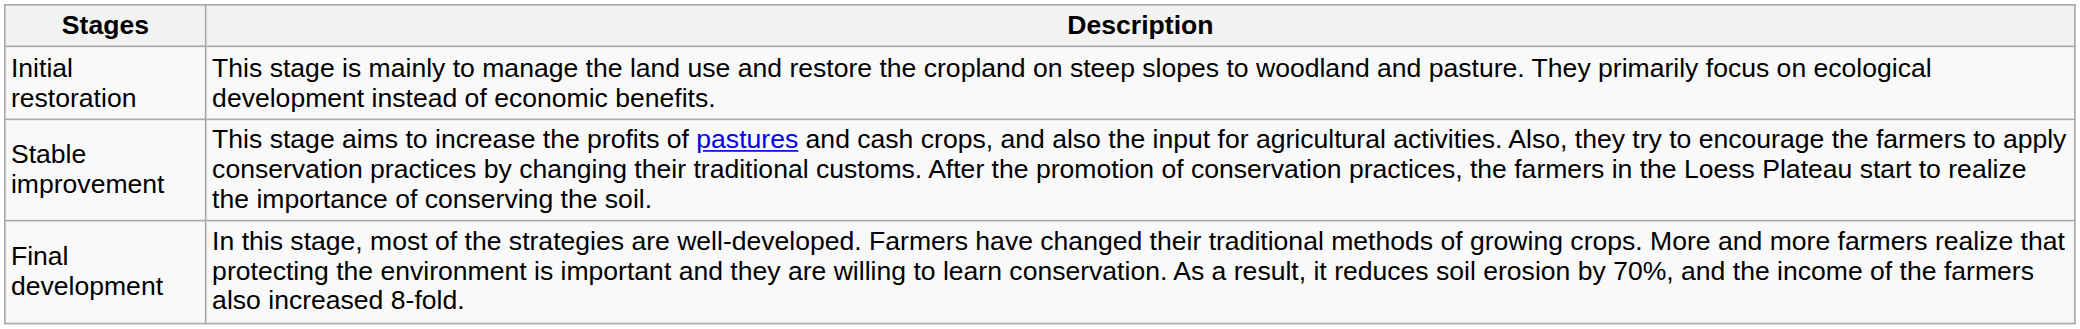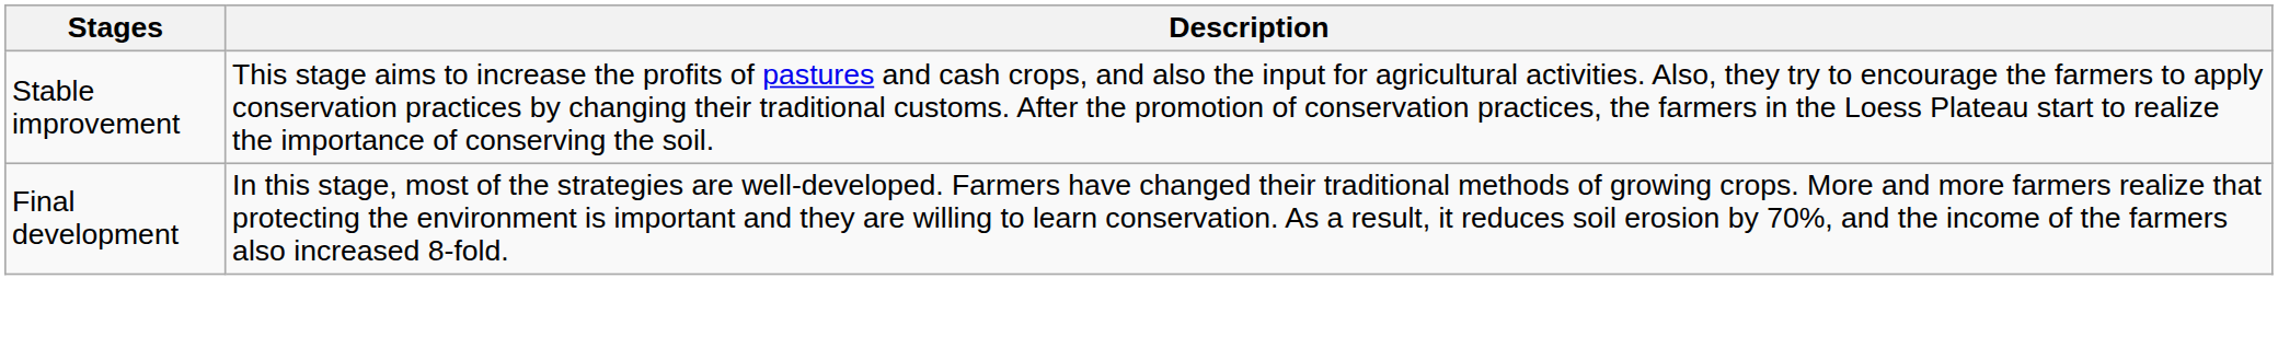- row: Initial restoration | This stage is mainly to manage the land use and restore the cropland on steep slopes to woodland and pasture. They primarily focus on ecological development instead of economic benefits.
